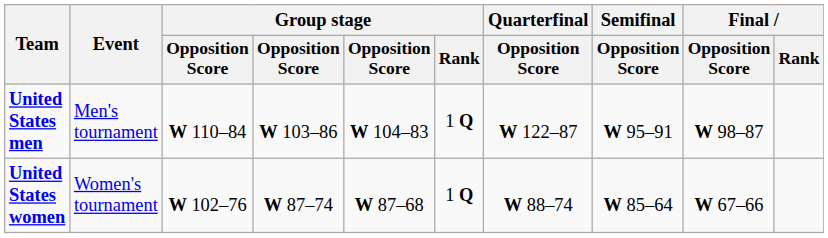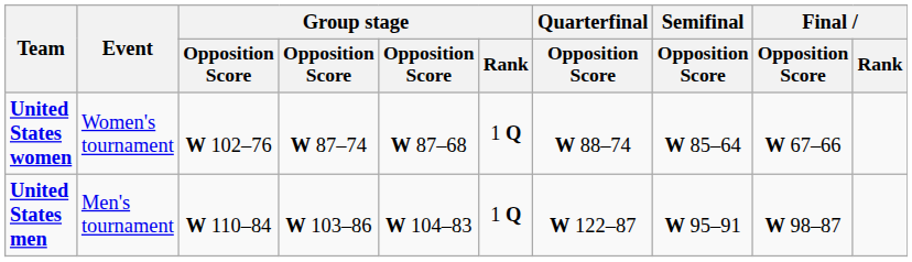rows swapped: United States men <-> United States women
